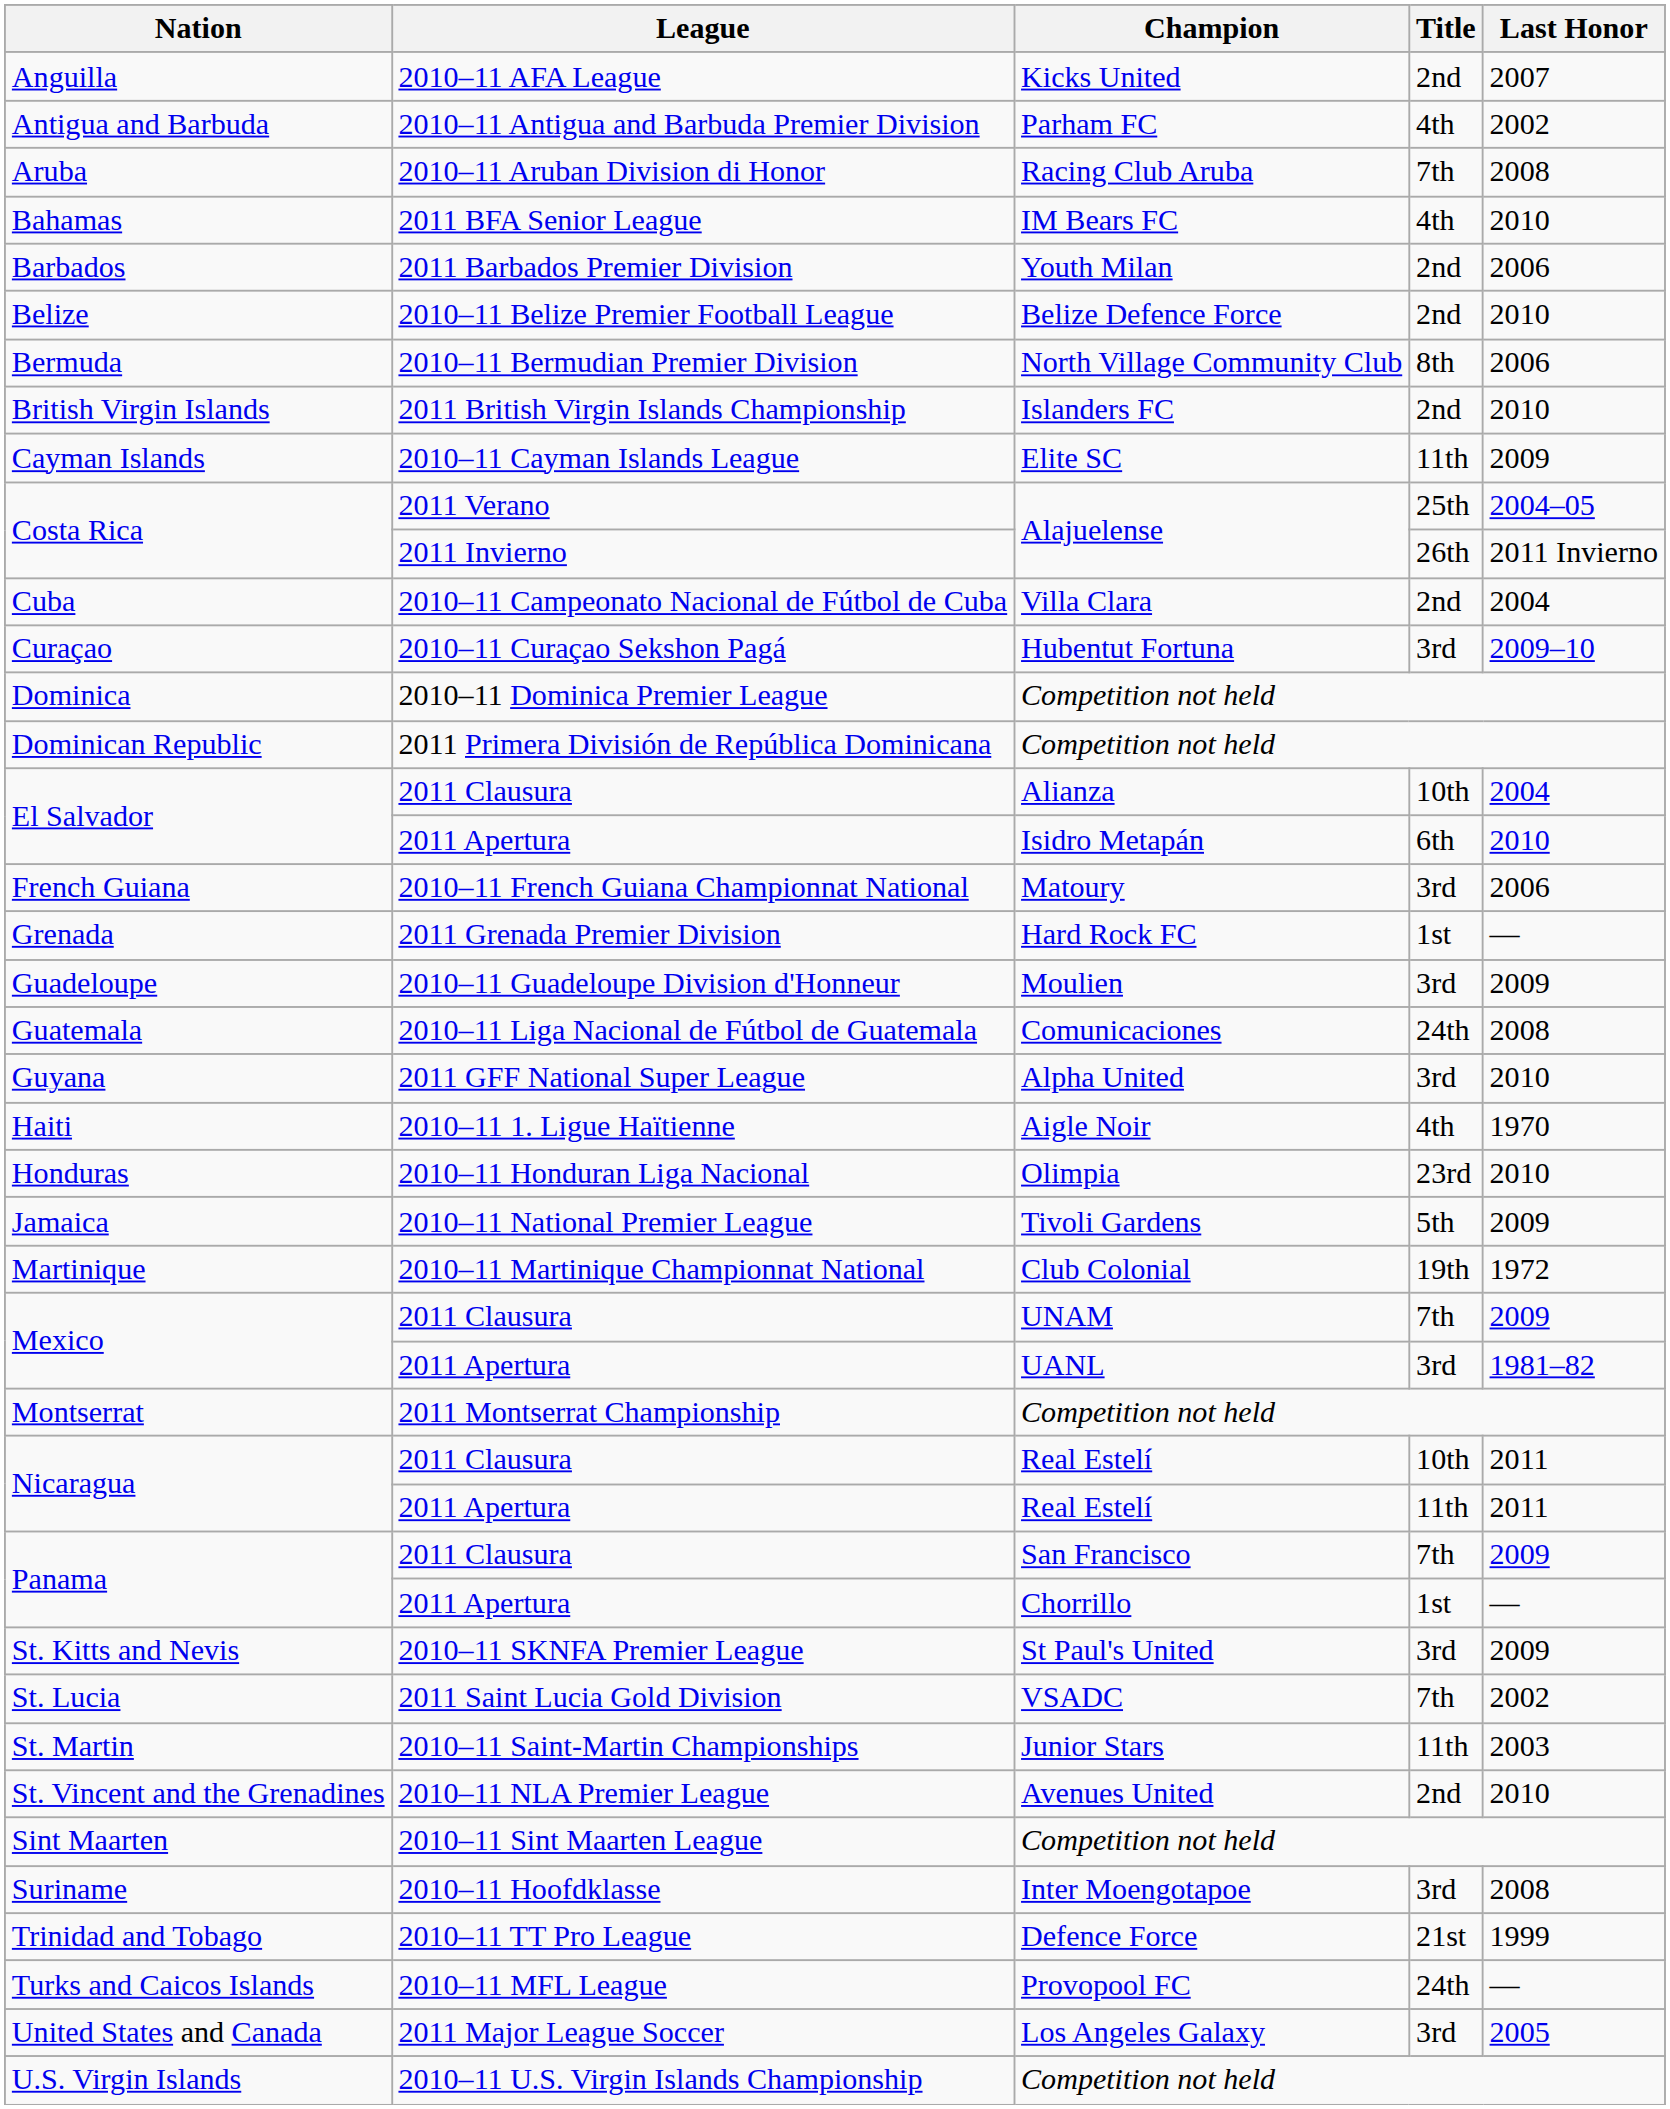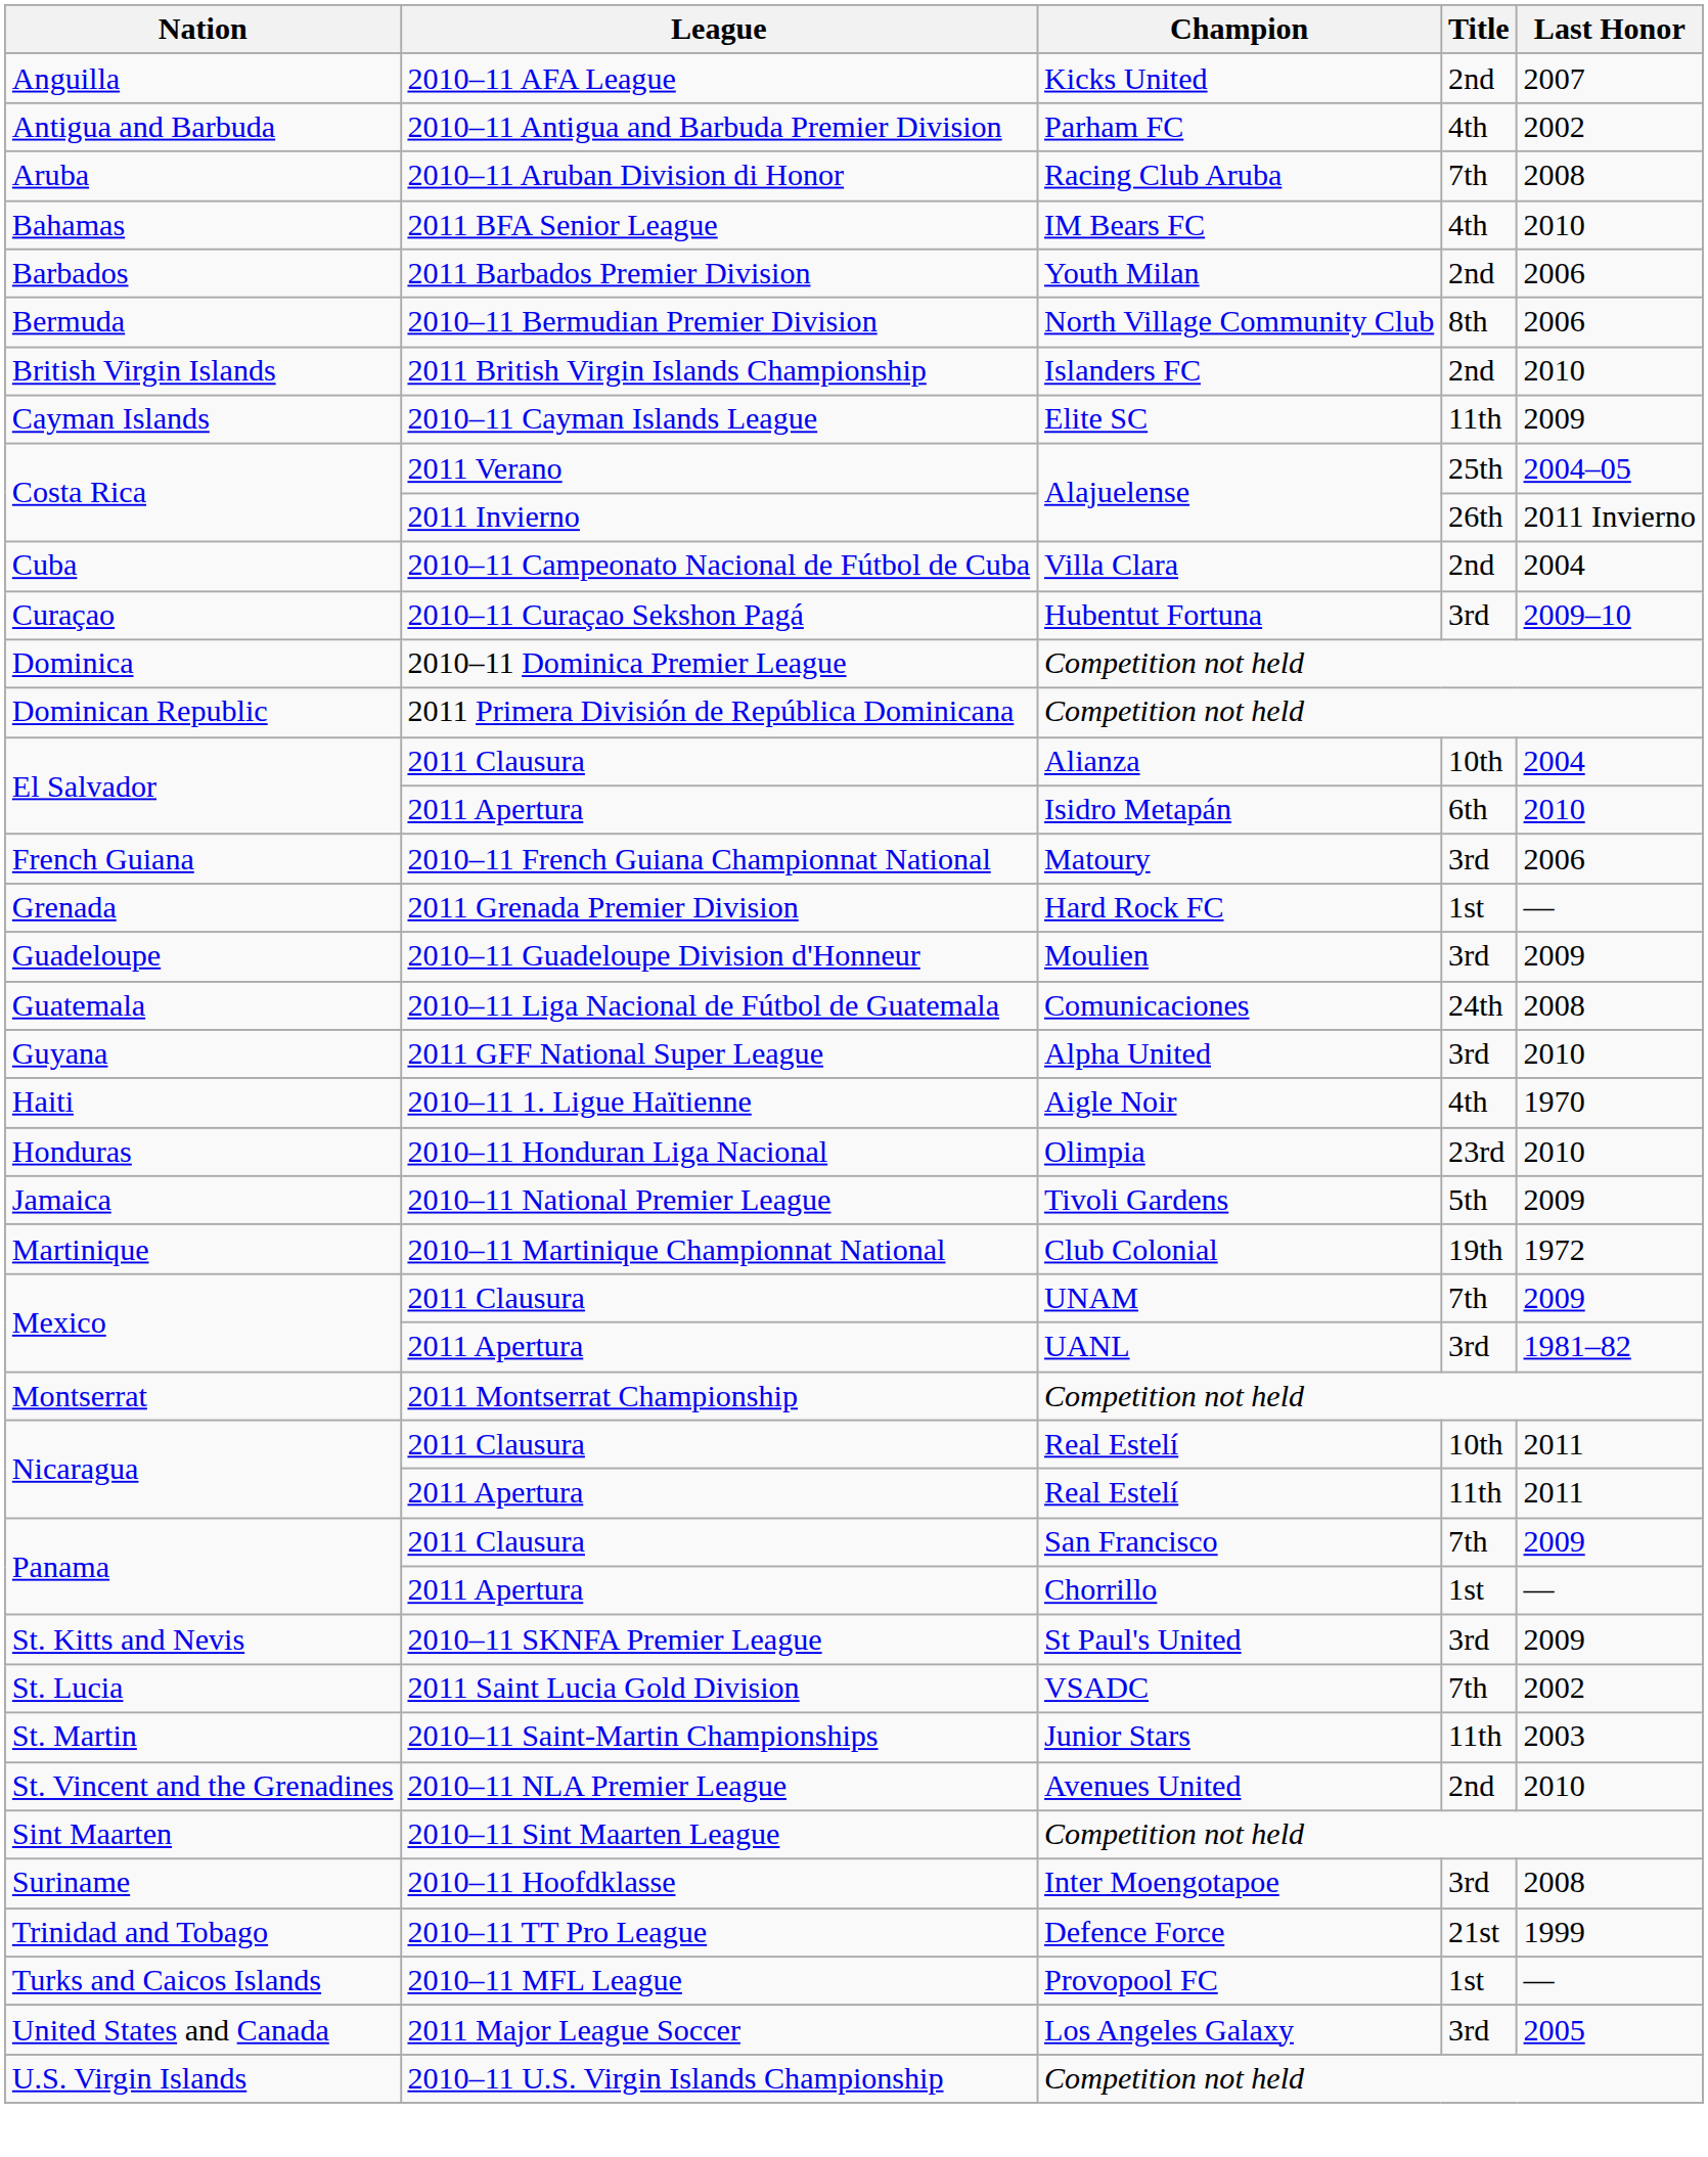- row: Belize | 2010–11 Belize Premier Football League | Belize Defence Force | 2nd | 2010
Turks and Caicos Islands | Title: 24th -> 1st
